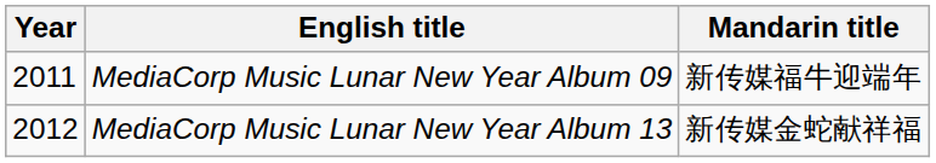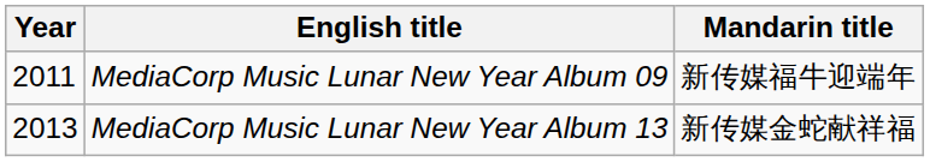MediaCorp Music Lunar New Year Album 13 | Year: 2012 -> 2013
